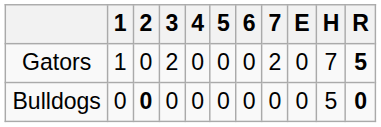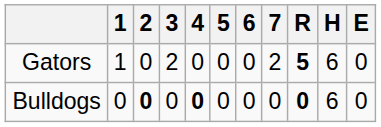columns swapped: R <-> E
Gators | H: 7 -> 6
Bulldogs | 4: normal -> bold
Bulldogs | H: 5 -> 6
